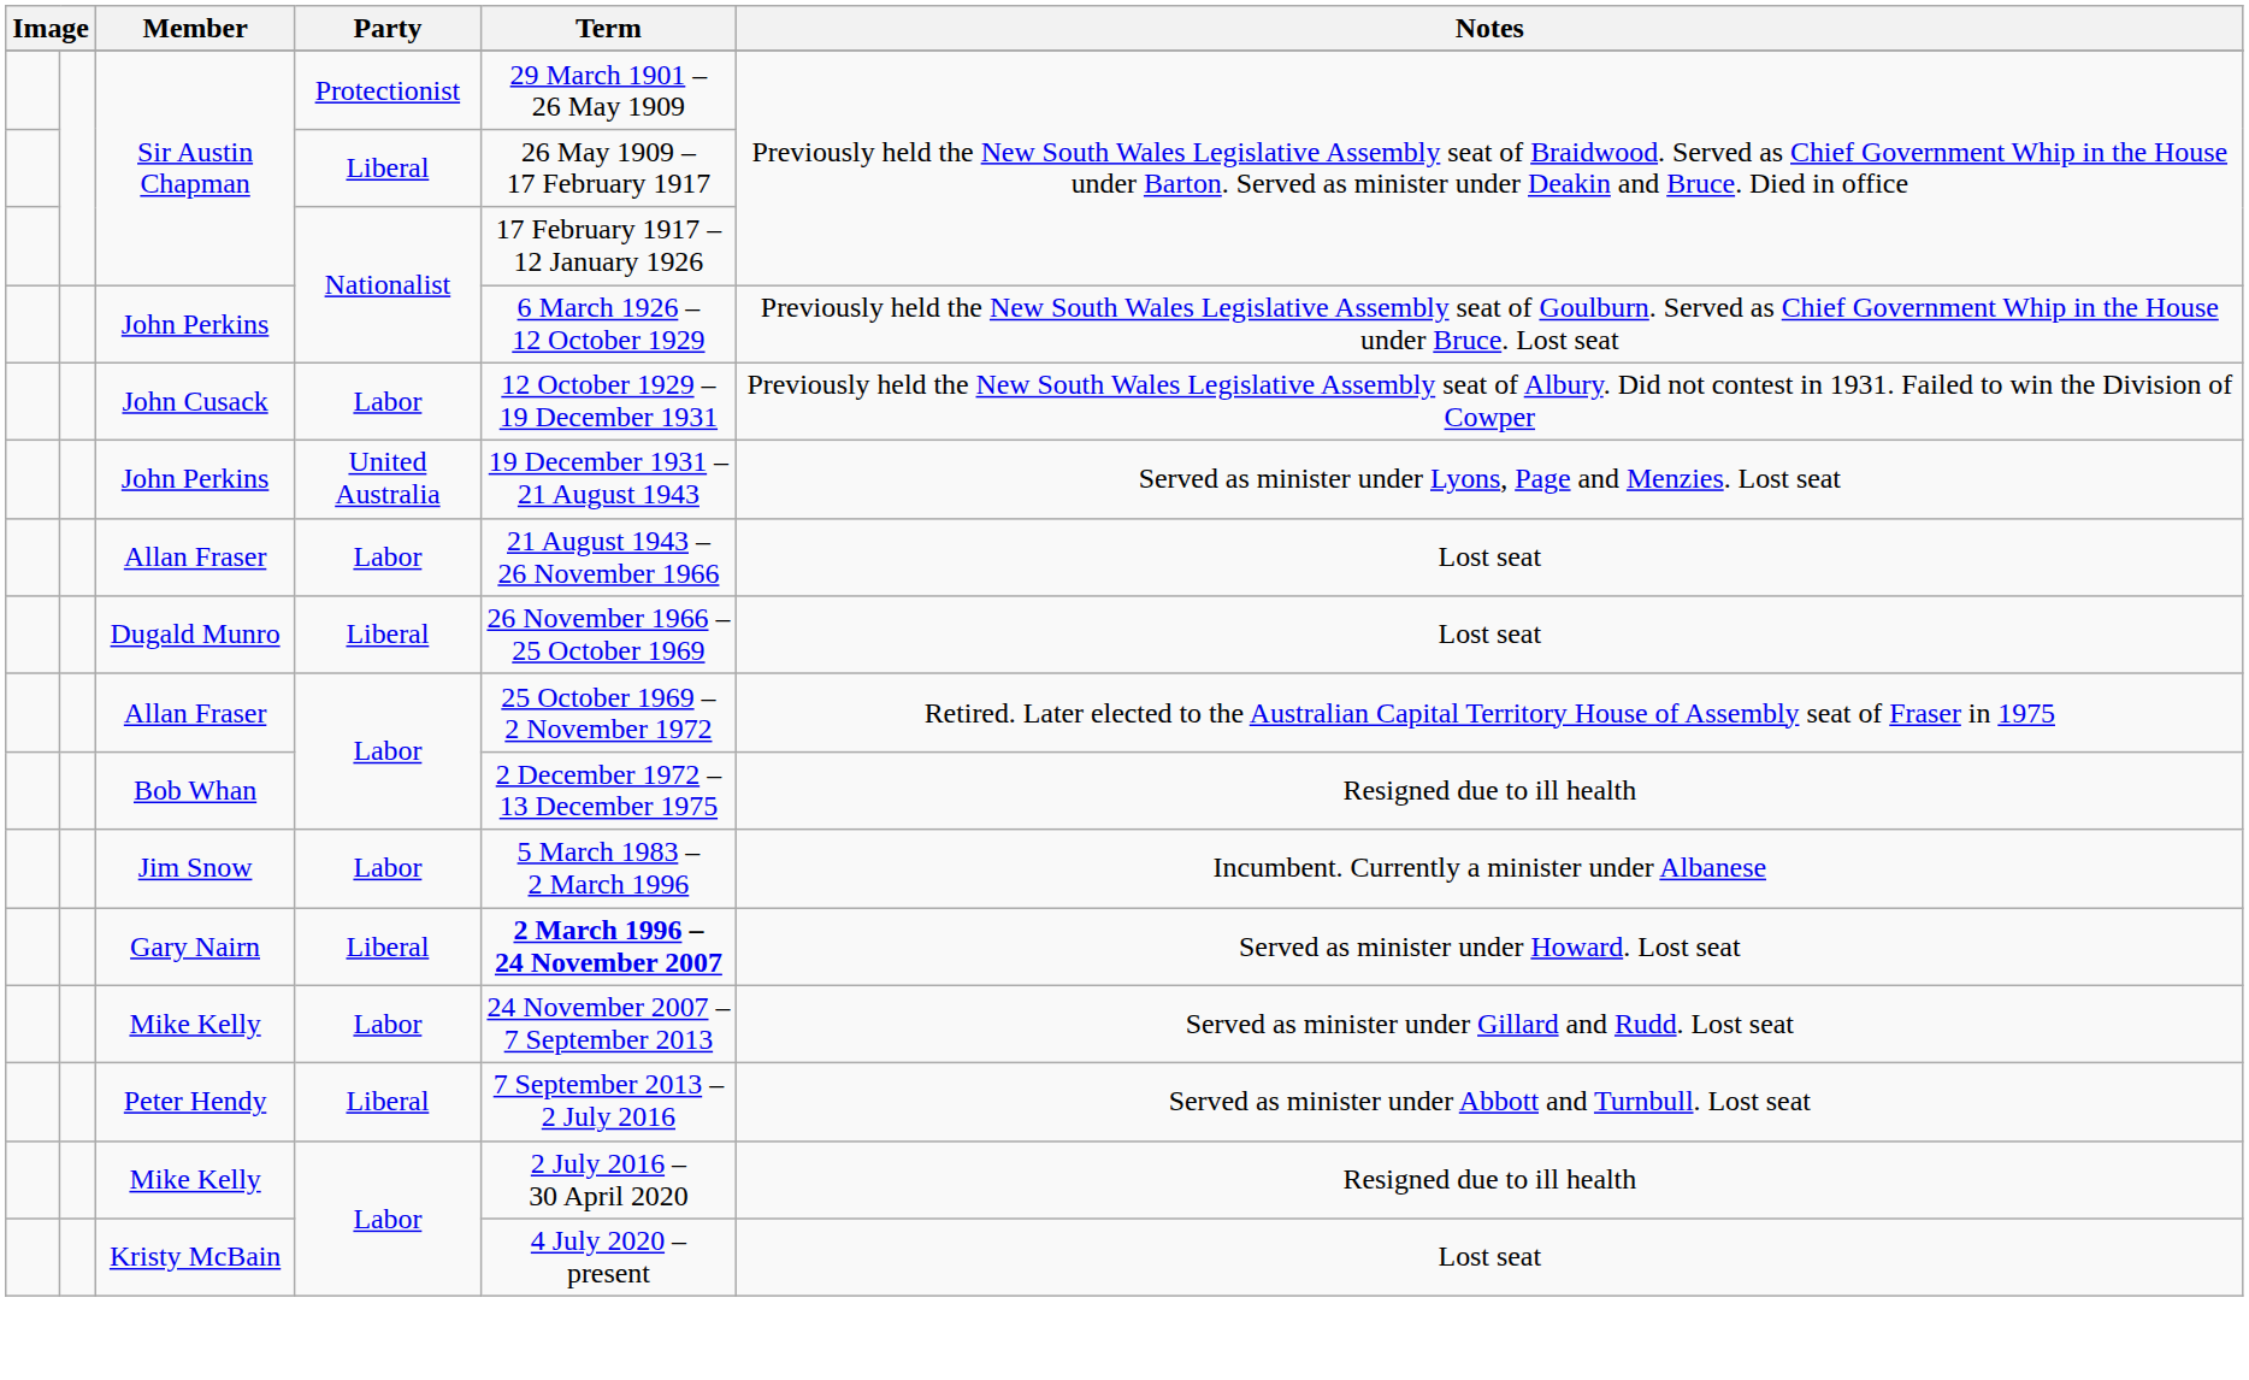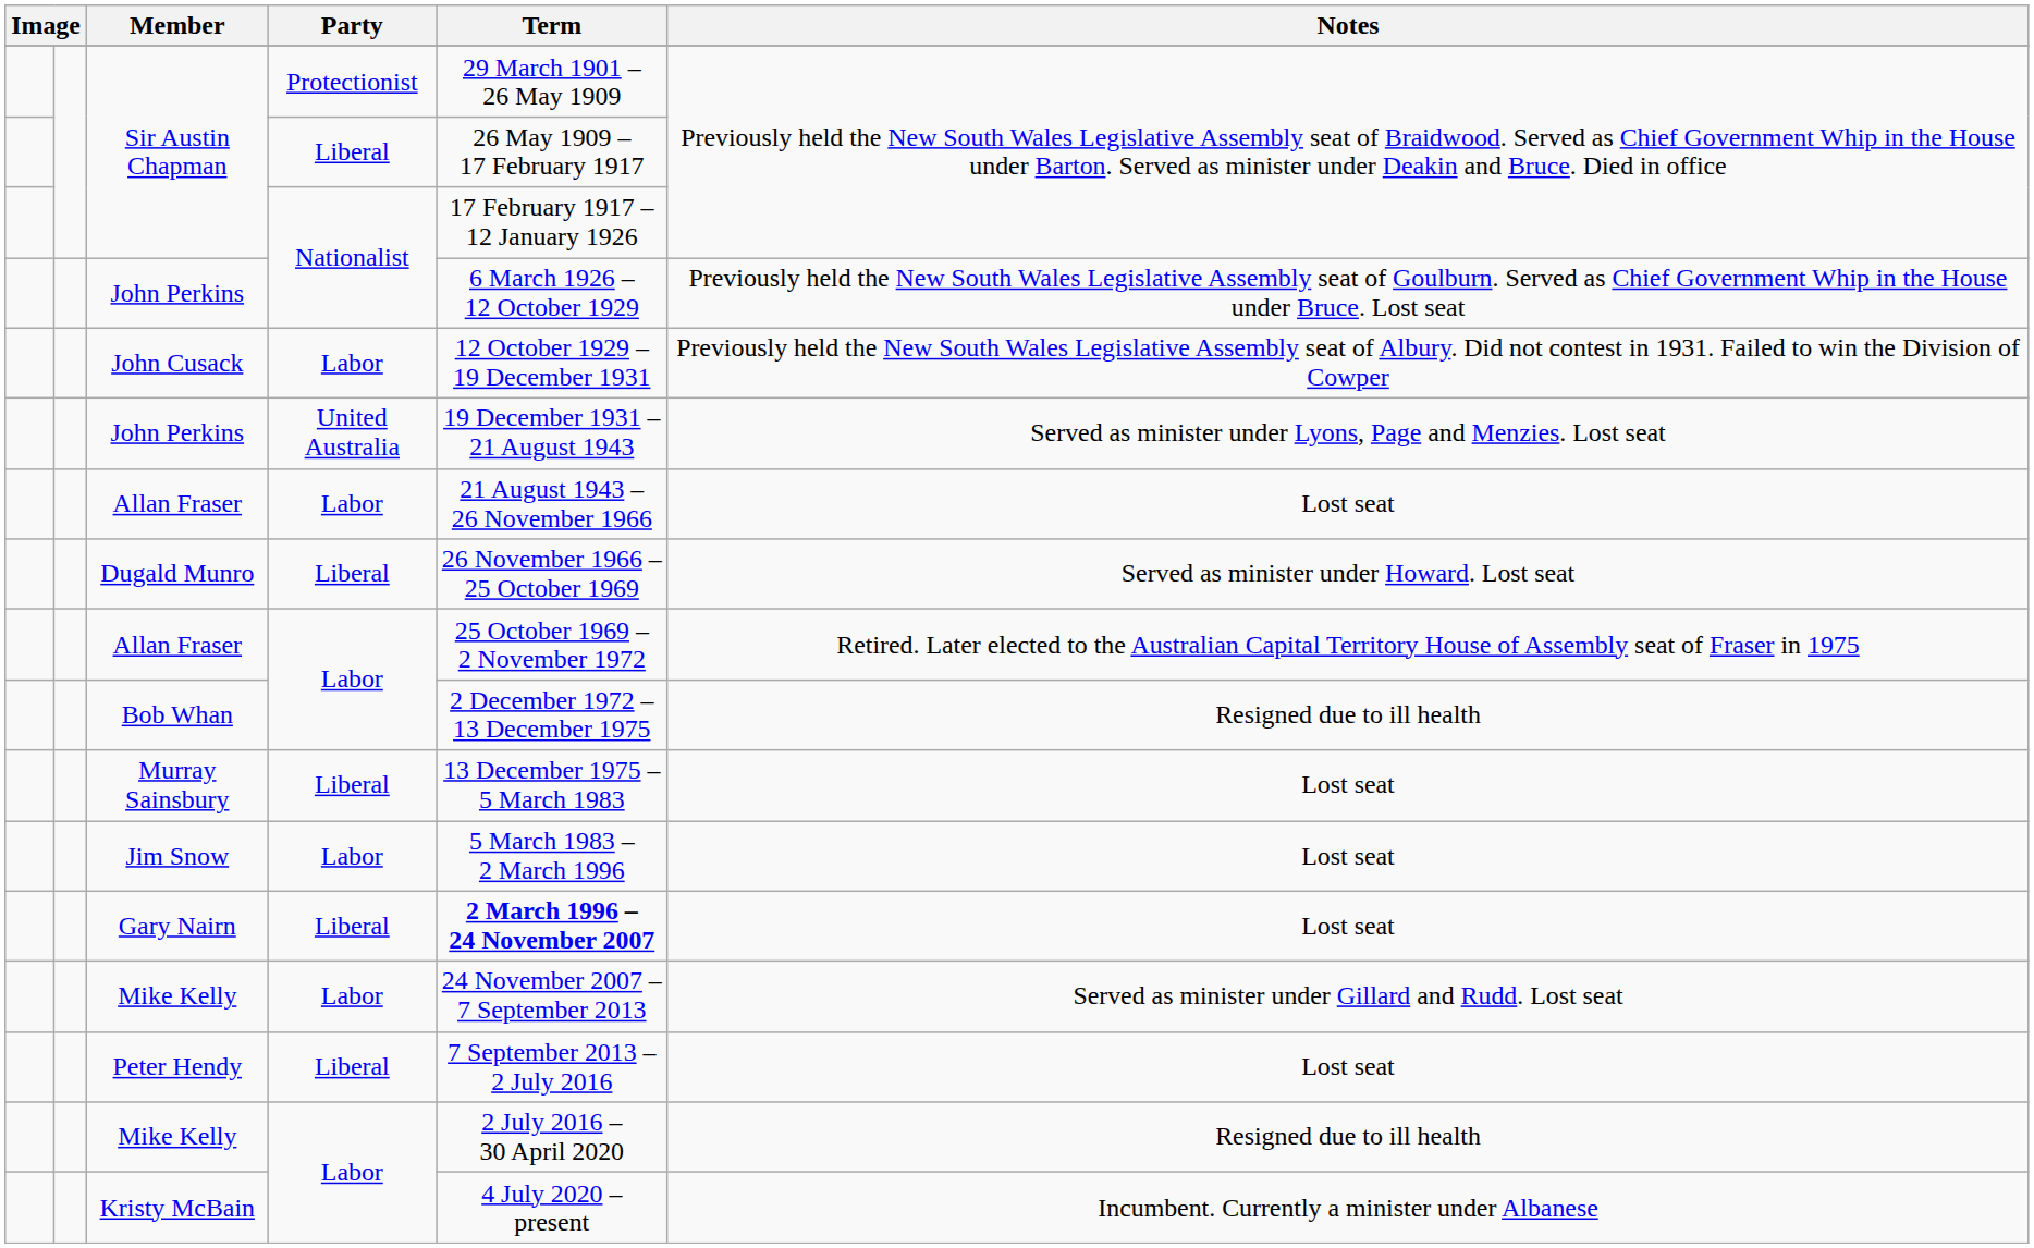Dugald Munro | Notes: Lost seat -> Served as minister under Howard. Lost seat
+ row: Murray Sainsbury | Liberal | 13 December 1975 – 5 March 1983 | Lost seat
Jim Snow | Notes: Incumbent. Currently a minister under Albanese -> Lost seat
Gary Nairn | Notes: Served as minister under Howard. Lost seat -> Lost seat
Peter Hendy | Notes: Served as minister under Abbott and Turnbull. Lost seat -> Lost seat
Kristy McBain | Notes: Lost seat -> Incumbent. Currently a minister under Albanese
